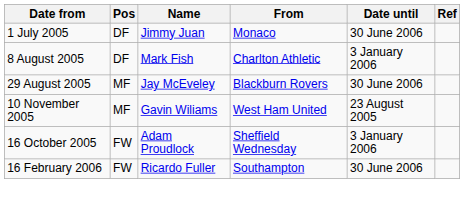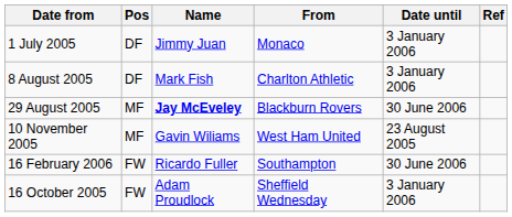1 July 2005 | Date until: 30 June 2006 -> 3 January 2006
29 August 2005 | Name: normal -> bold
rows swapped: 16 October 2005 <-> 16 February 2006
